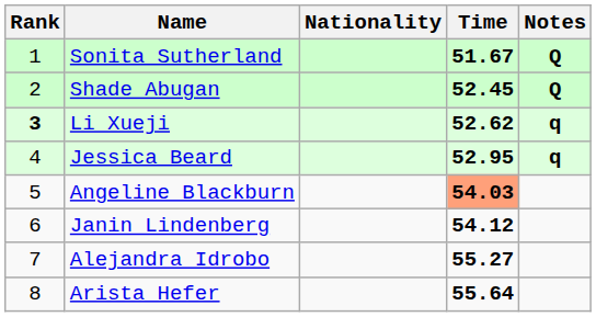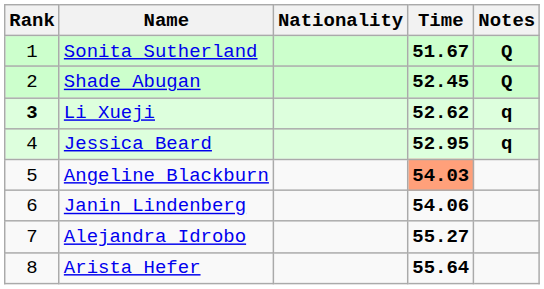Janin Lindenberg | Time: 54.12 -> 54.06
